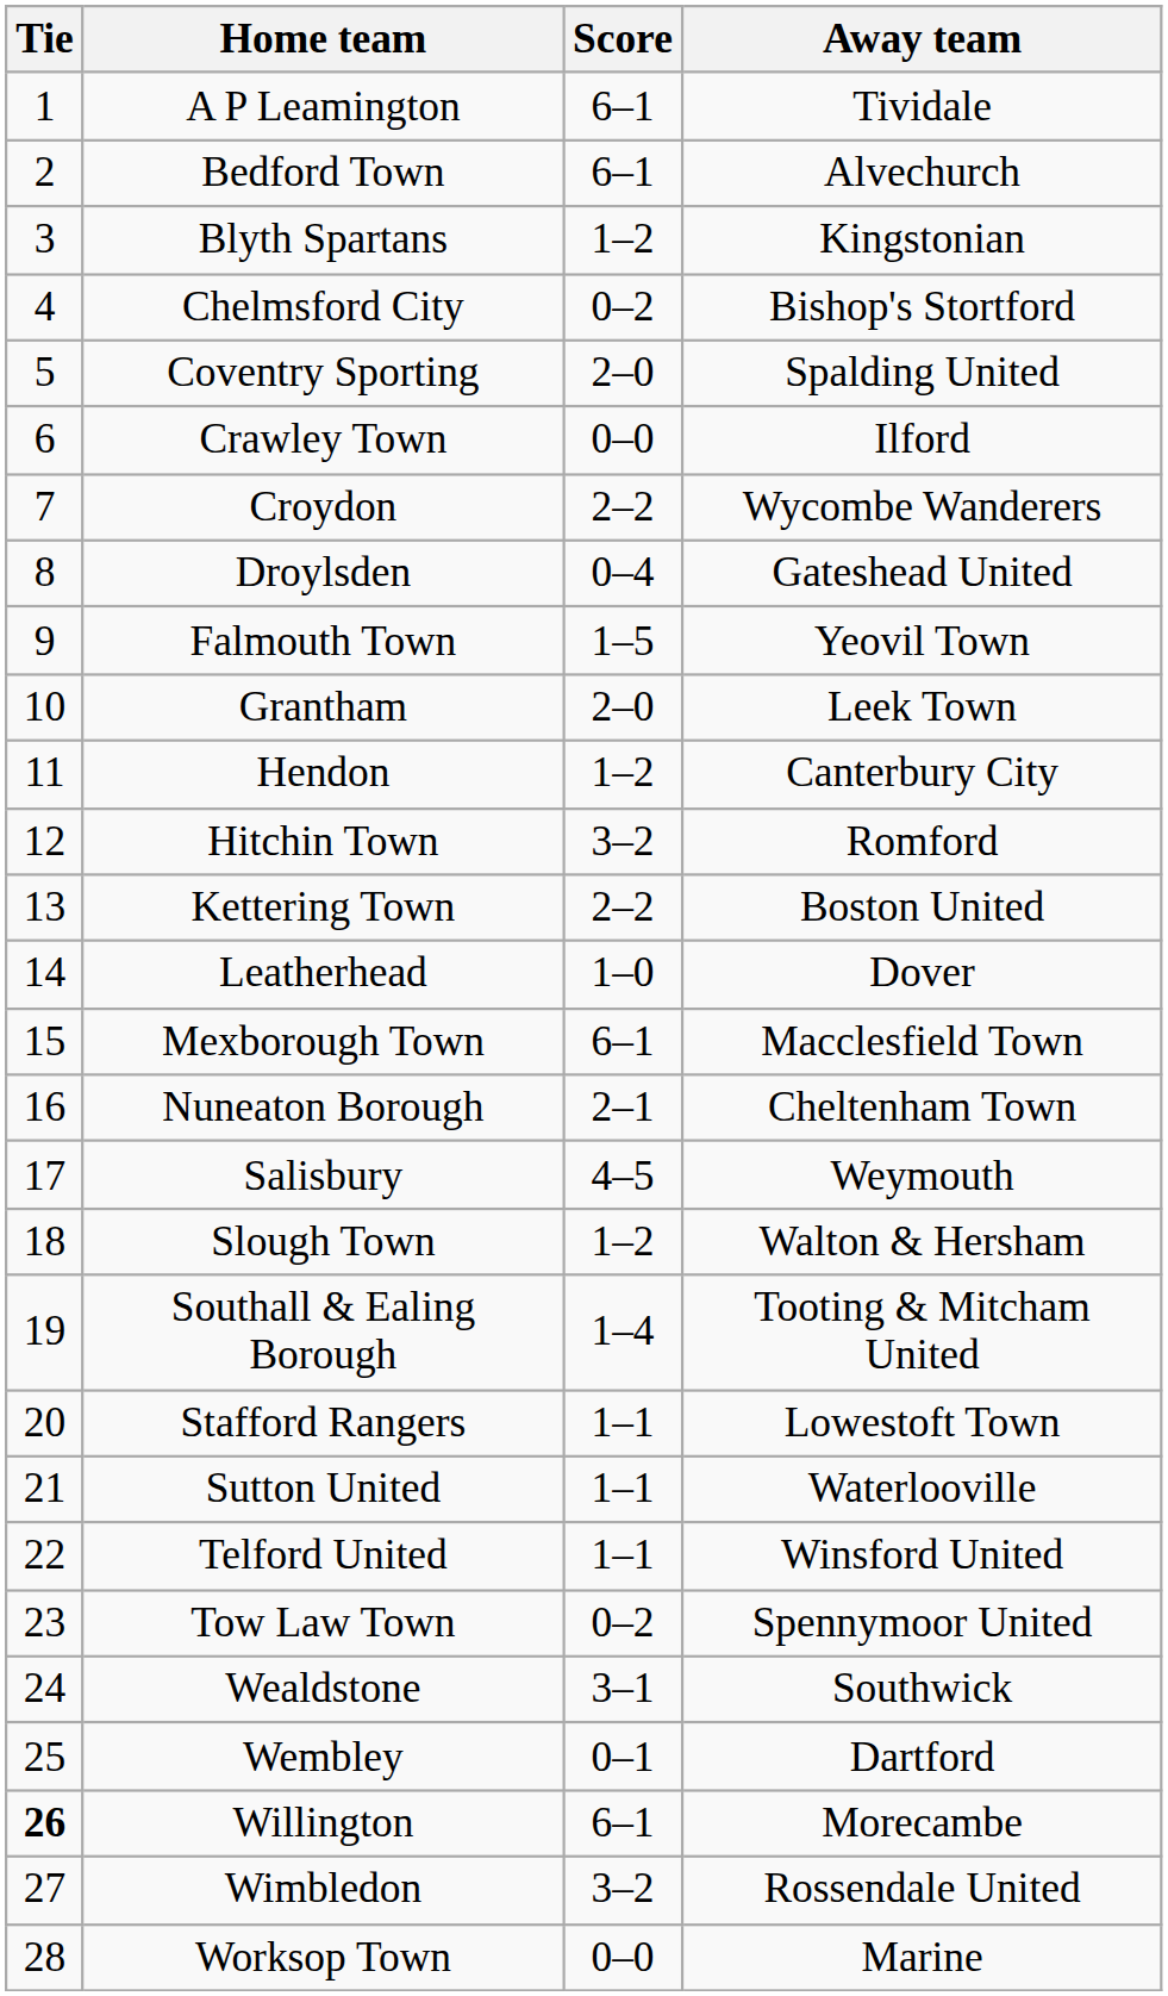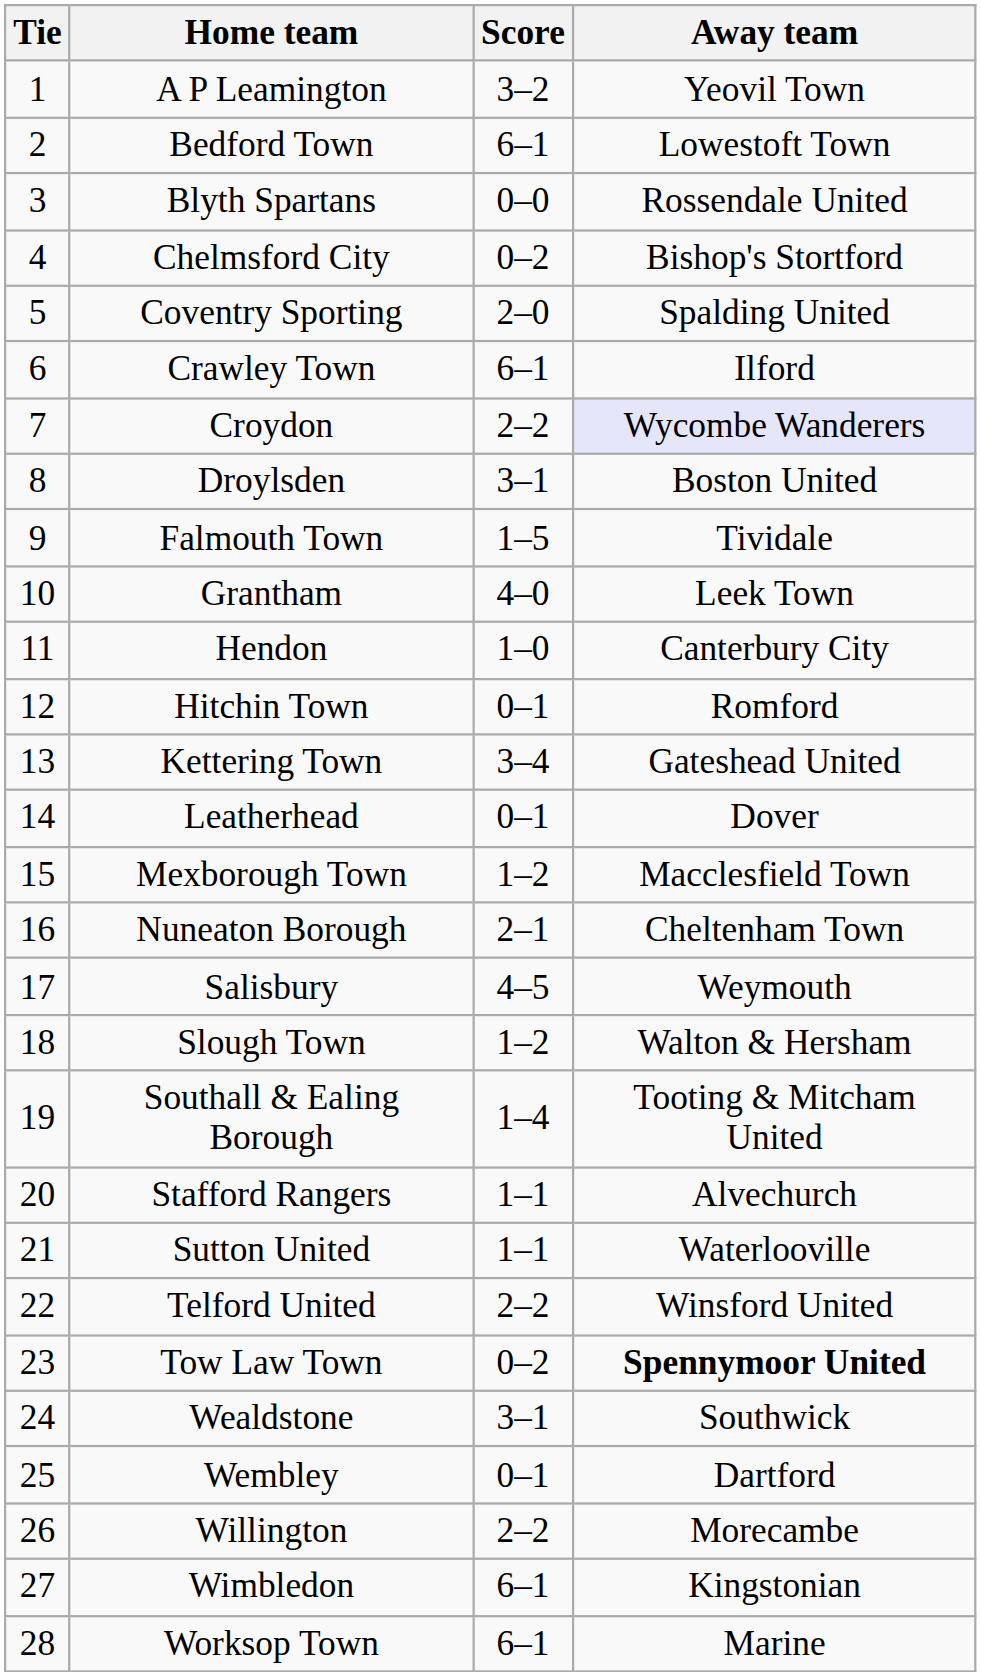A P Leamington | Score: 6–1 -> 3–2
A P Leamington | Away team: Tividale -> Yeovil Town
Bedford Town | Away team: Alvechurch -> Lowestoft Town
Blyth Spartans | Score: 1–2 -> 0–0
Blyth Spartans | Away team: Kingstonian -> Rossendale United
Crawley Town | Score: 0–0 -> 6–1
Croydon | Away team: no background -> lavender background
Droylsden | Score: 0–4 -> 3–1
Droylsden | Away team: Gateshead United -> Boston United
Falmouth Town | Away team: Yeovil Town -> Tividale
Grantham | Score: 2–0 -> 4–0
Hendon | Score: 1–2 -> 1–0
Hitchin Town | Score: 3–2 -> 0–1
Kettering Town | Score: 2–2 -> 3–4
Kettering Town | Away team: Boston United -> Gateshead United
Leatherhead | Score: 1–0 -> 0–1
Mexborough Town | Score: 6–1 -> 1–2
Stafford Rangers | Away team: Lowestoft Town -> Alvechurch
Telford United | Score: 1–1 -> 2–2
Tow Law Town | Away team: normal -> bold
Willington | Tie: bold -> normal
Willington | Score: 6–1 -> 2–2
Wimbledon | Score: 3–2 -> 6–1
Wimbledon | Away team: Rossendale United -> Kingstonian
Worksop Town | Score: 0–0 -> 6–1
